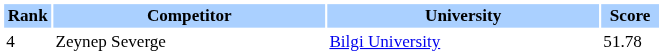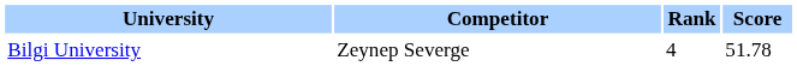columns swapped: Rank <-> University
